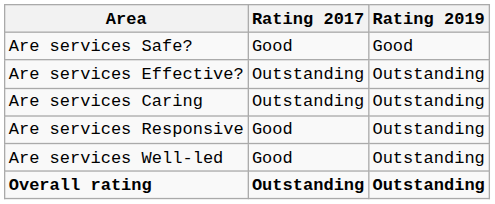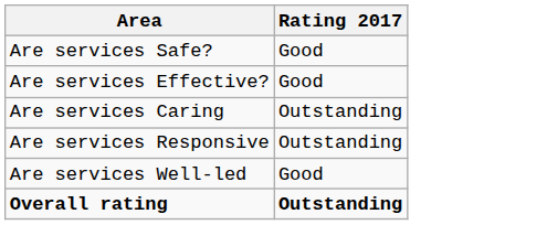- column: Rating 2019 | Good | Outstanding | Outstanding | Outstanding | Outstanding | Outstanding
Are services Effective? | Rating 2017: Outstanding -> Good
Are services Responsive | Rating 2017: Good -> Outstanding
